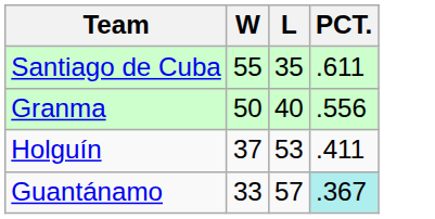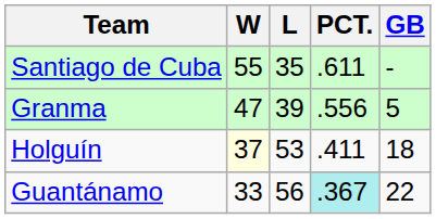+ column: GB | - | 5 | 18 | 22
Granma | W: 50 -> 47
Granma | L: 40 -> 39
Holguín | W: no background -> lightyellow background
Guantánamo | L: 57 -> 56
